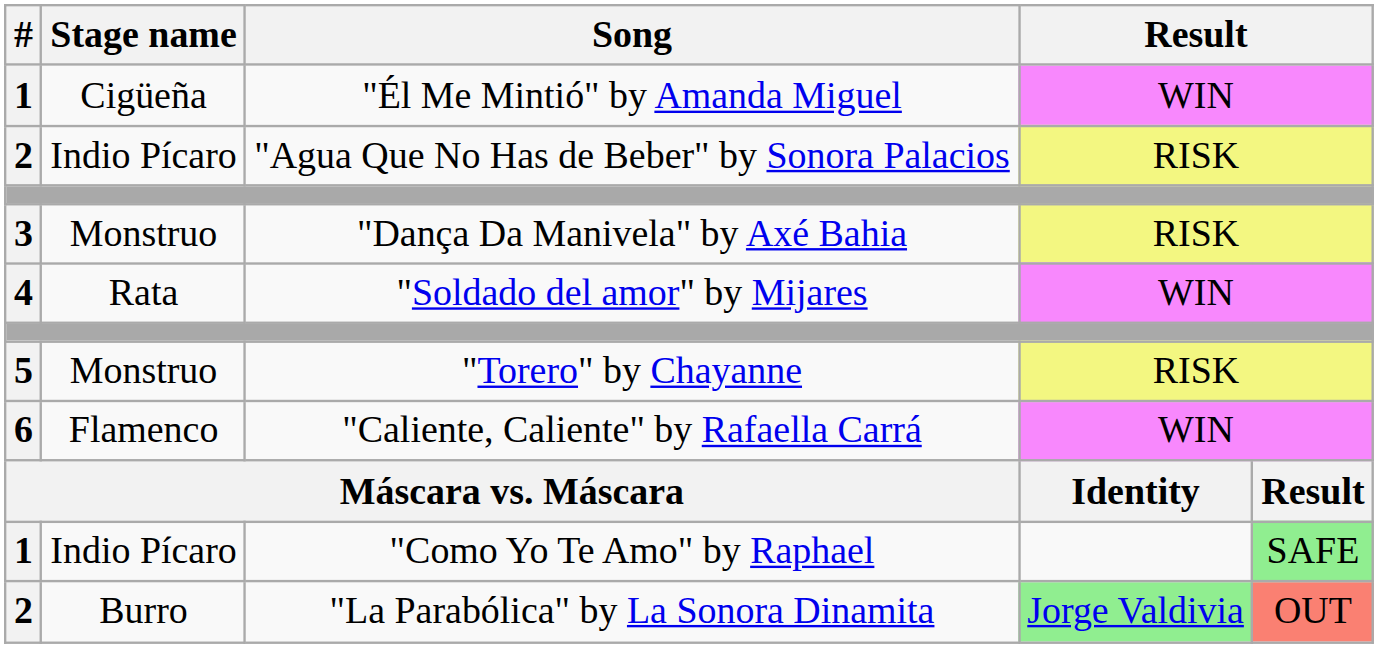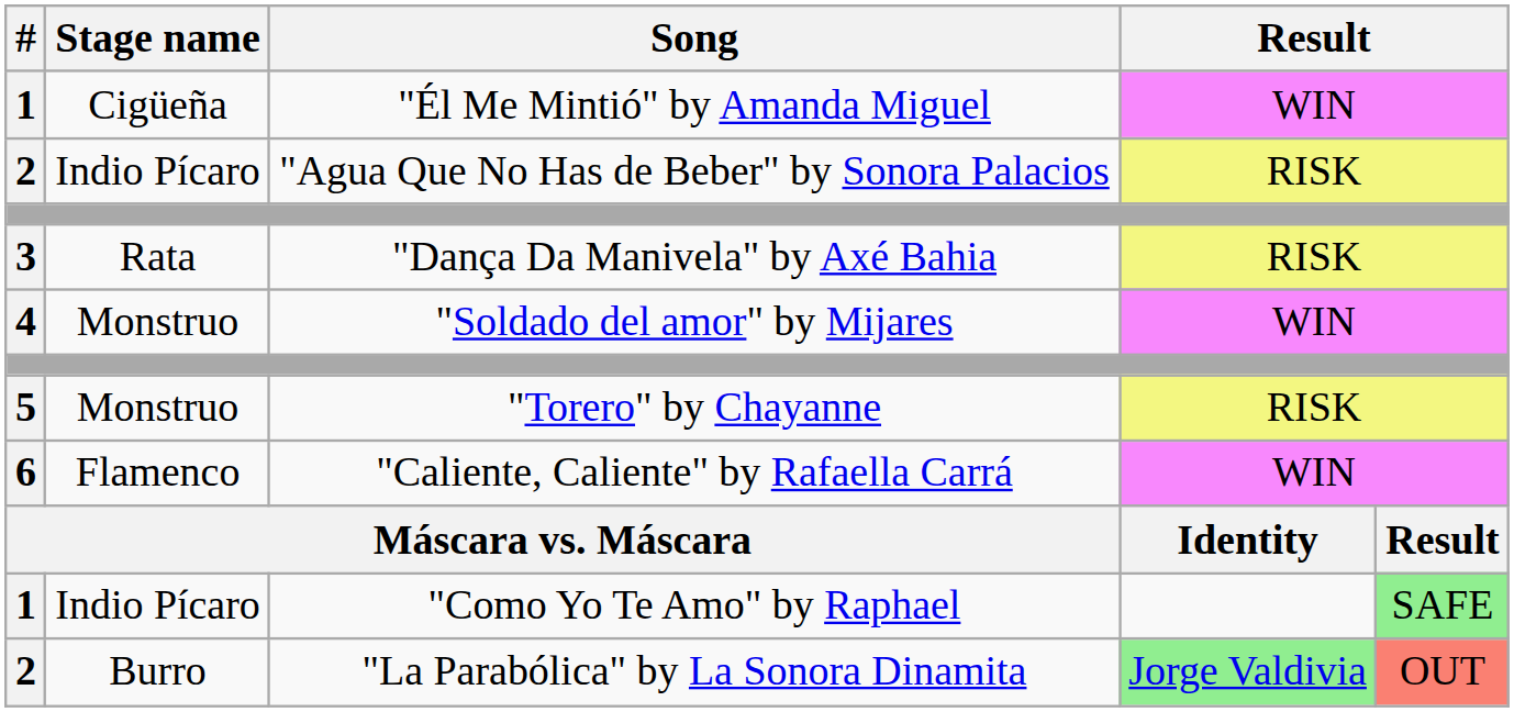"Dança Da Manivela" by Axé Bahia | Stage name: Monstruo -> Rata
"Soldado del amor" by Mijares | Stage name: Rata -> Monstruo
